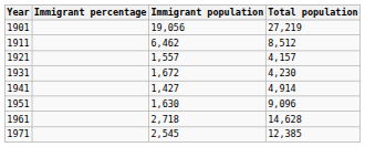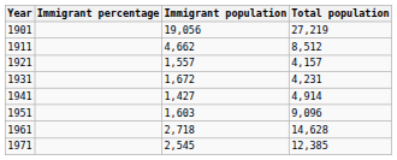1911 | Immigrant population: 6,462 -> 4,662
1931 | Total population: 4,230 -> 4,231
1951 | Immigrant population: 1,630 -> 1,603
